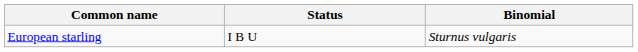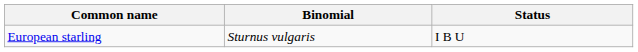columns swapped: Binomial <-> Status
